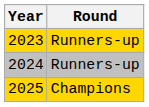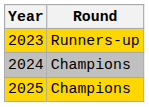2024 | Round: Runners-up -> Champions
